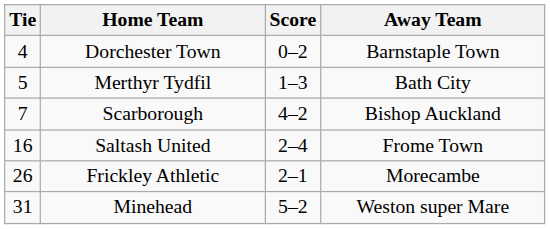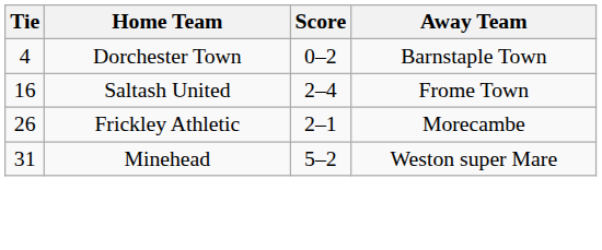- row: 5 | Merthyr Tydfil | 1–3 | Bath City
- row: 7 | Scarborough | 4–2 | Bishop Auckland
